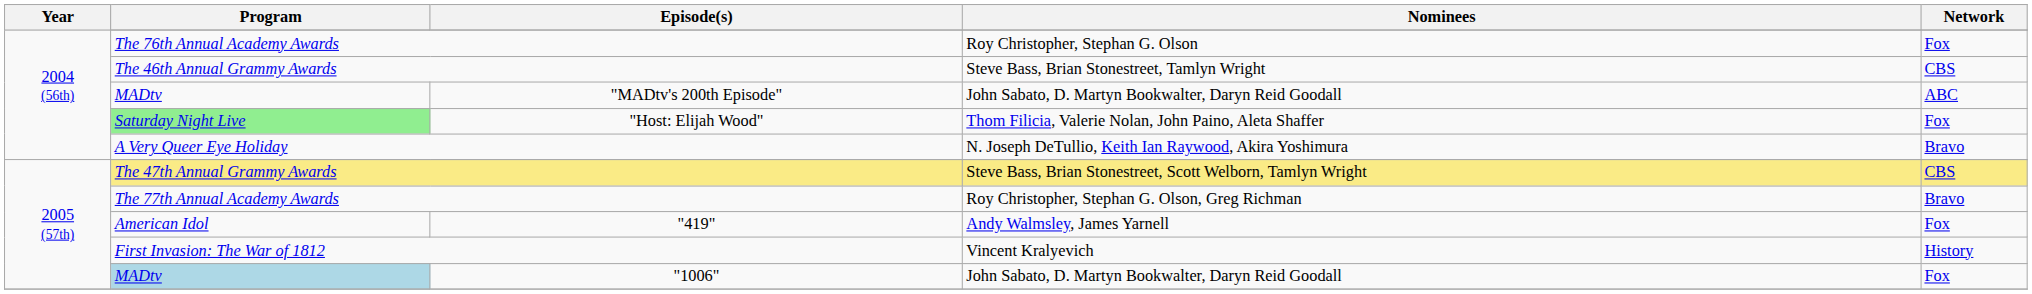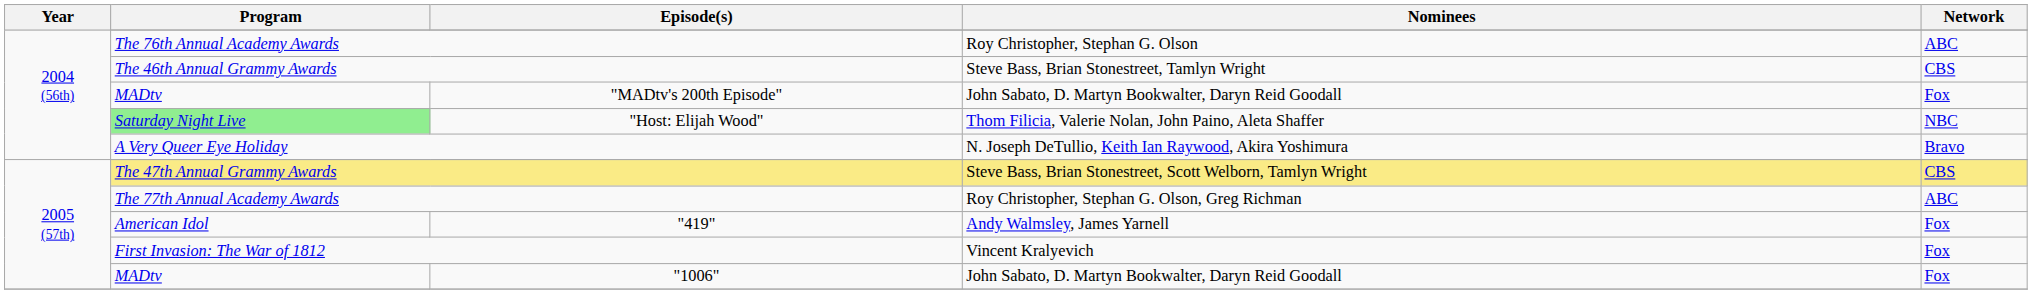The 76th Annual Academy Awards | Network: Fox -> ABC
"MADtv's 200th Episode" | Network: ABC -> Fox
"Host: Elijah Wood" | Network: Fox -> NBC
The 77th Annual Academy Awards | Network: Bravo -> ABC
First Invasion: The War of 1812 | Network: History -> Fox
"1006" | Program: lightblue background -> no background
